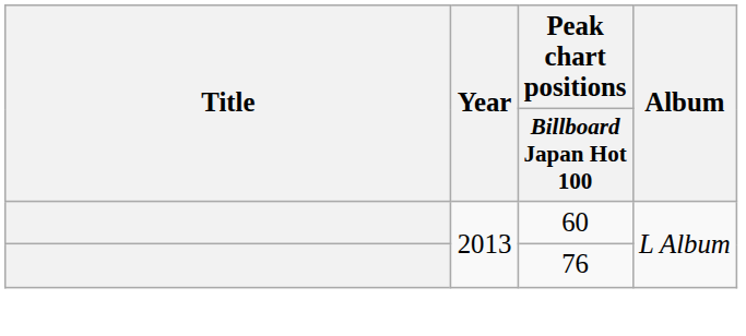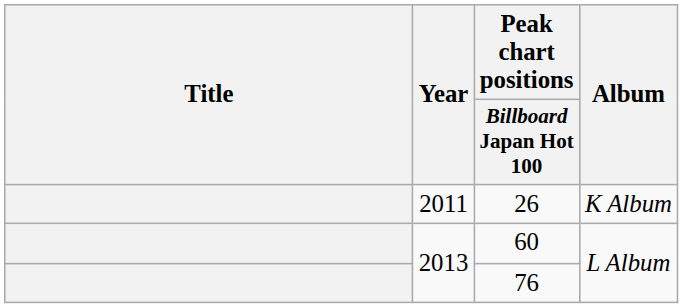+ row: 2011 | 26 | K Album
